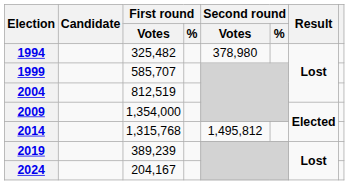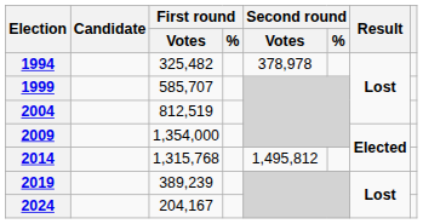1994 | Second round / Votes: 378,980 -> 378,978
